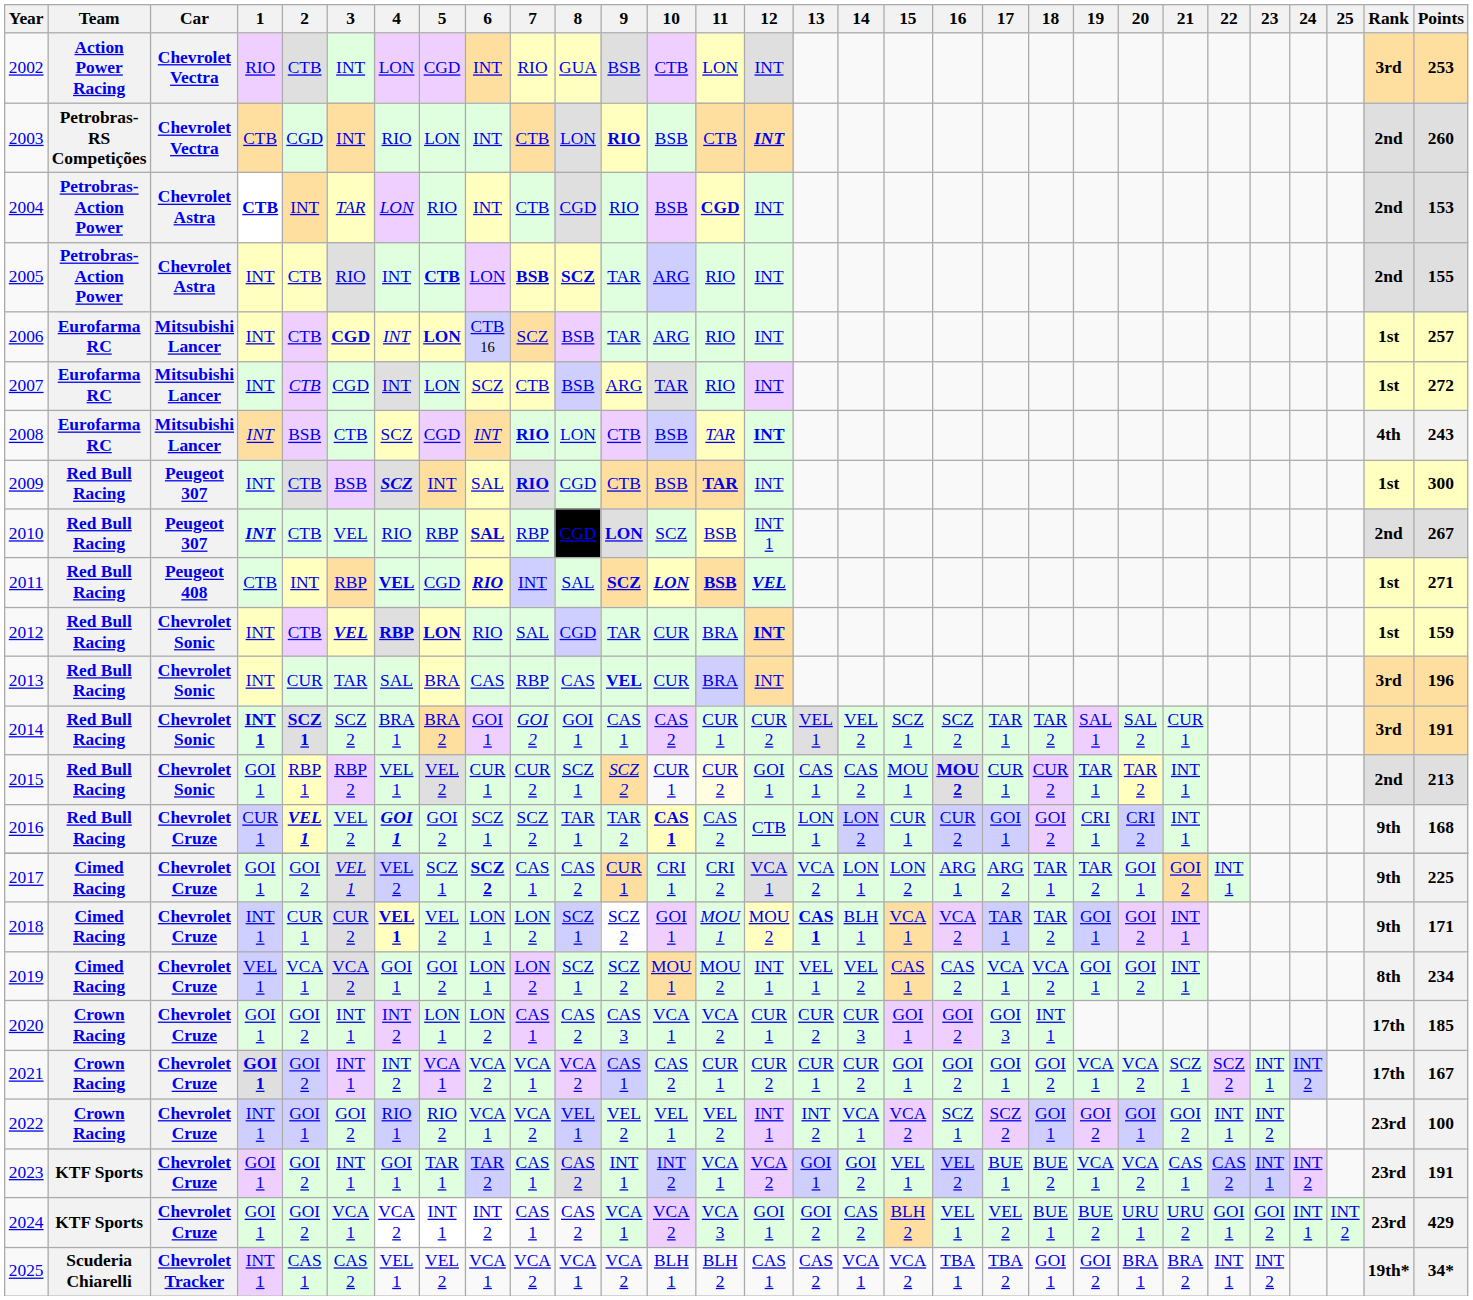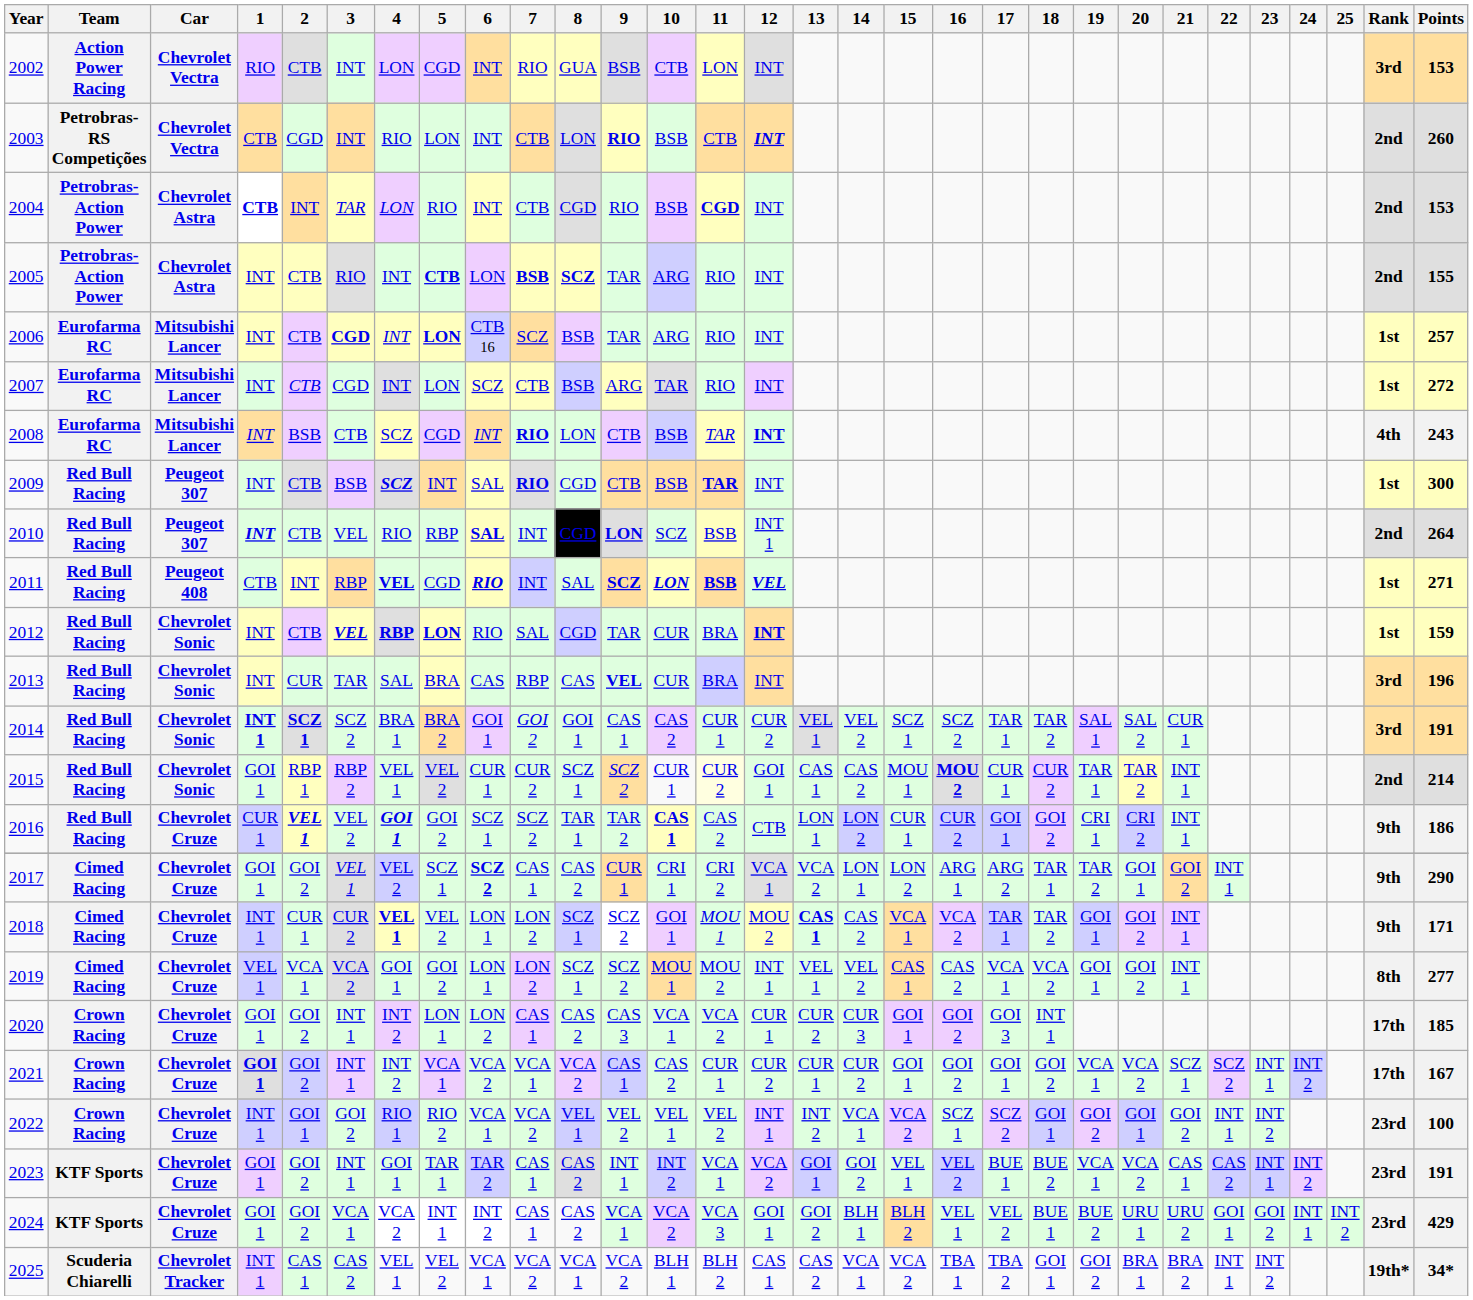2002 | Points: 253 -> 153
2010 | 7: RBP -> INT
2010 | Points: 267 -> 264
2015 | Points: 213 -> 214
2016 | Points: 168 -> 186
2017 | Points: 225 -> 290
2018 | 14: BLH 1 -> CAS 2
2019 | Points: 234 -> 277
2024 | 14: CAS 2 -> BLH 1
